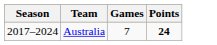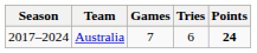+ column: Tries | 6
